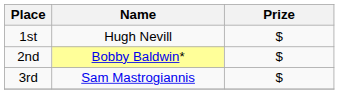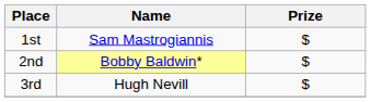1st | Name: Hugh Nevill -> Sam Mastrogiannis
3rd | Name: Sam Mastrogiannis -> Hugh Nevill
